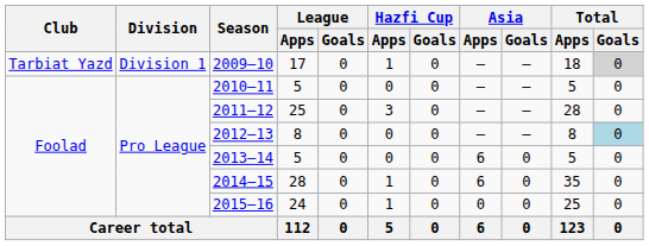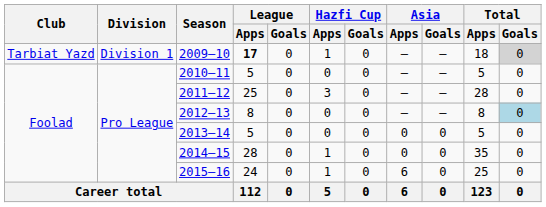2009–10 | League / Apps: normal -> bold
2013–14 | Asia / Apps: 6 -> 0
2014–15 | Asia / Apps: 6 -> 0
2015–16 | Asia / Apps: 0 -> 6
